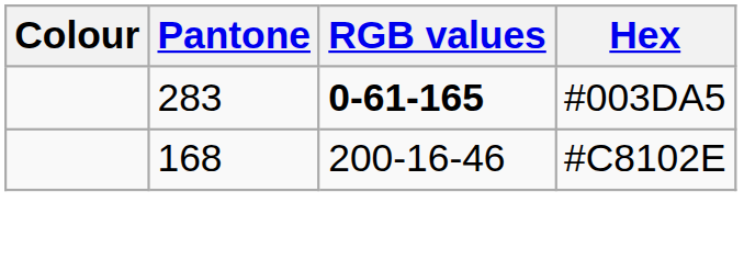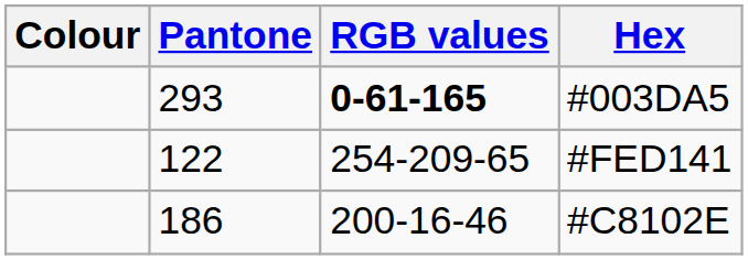#003DA5 | Pantone: 283 -> 293
+ row: 122 | 254-209-65 | #FED141
#C8102E | Pantone: 168 -> 186
